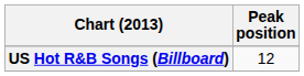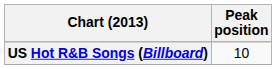US Hot R&B Songs (Billboard) | Peak position: 12 -> 10
